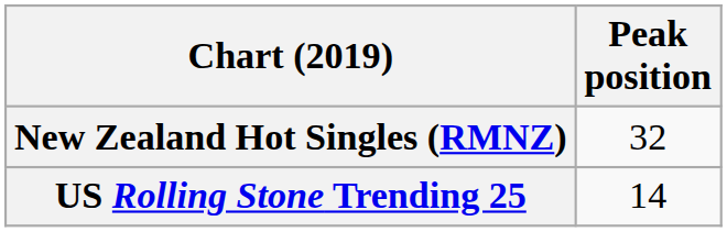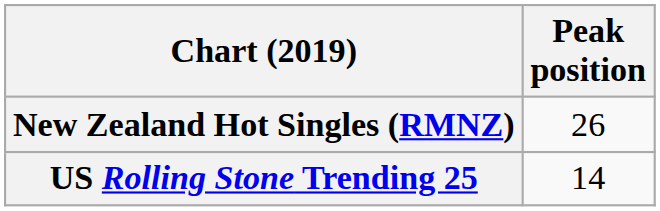New Zealand Hot Singles (RMNZ) | Peak position: 32 -> 26
